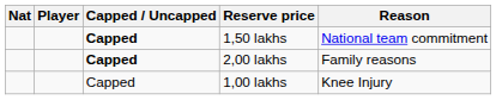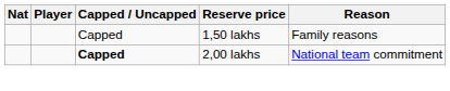1,50 lakhs | Capped / Uncapped: bold -> normal
1,50 lakhs | Reason: National team commitment -> Family reasons
2,00 lakhs | Reason: Family reasons -> National team commitment
- row: Capped | 1,00 lakhs | Knee Injury
